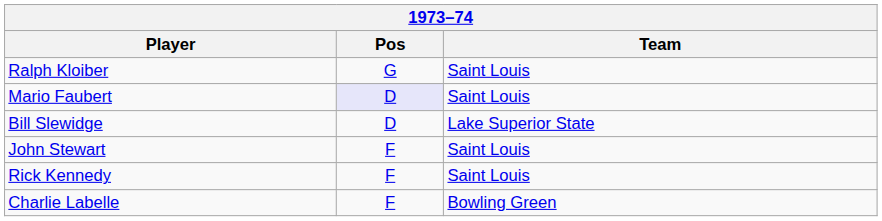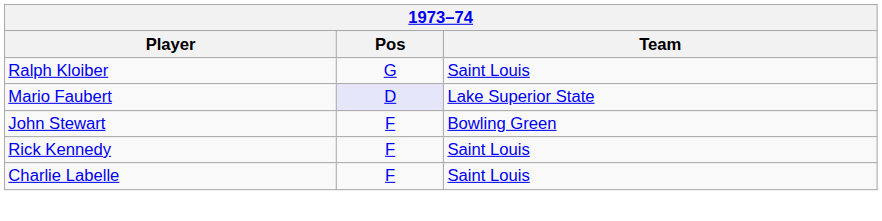Mario Faubert | Team: Saint Louis -> Lake Superior State
- row: Bill Slewidge | D | Lake Superior State
John Stewart | Team: Saint Louis -> Bowling Green
Charlie Labelle | Team: Bowling Green -> Saint Louis
